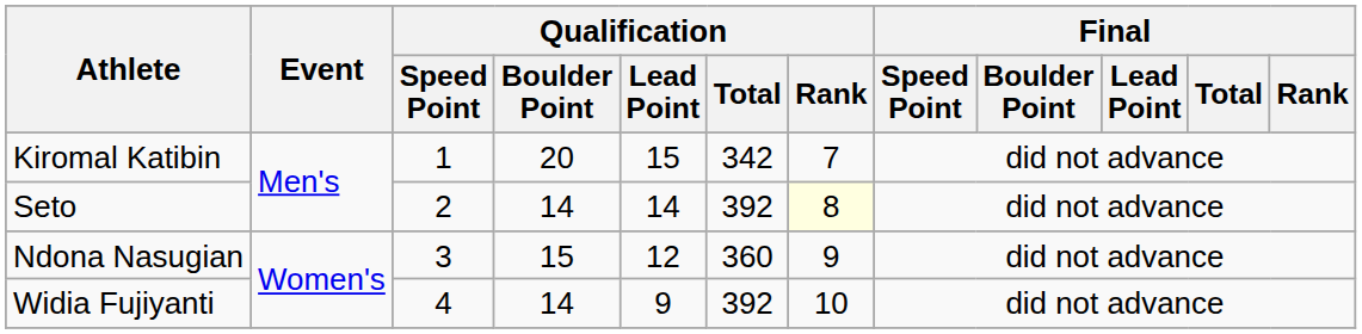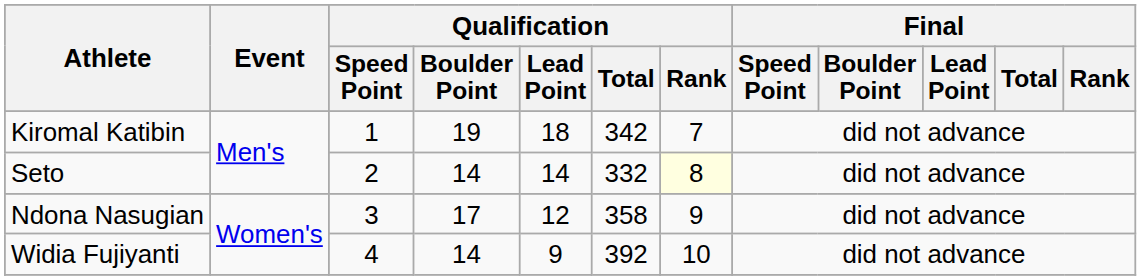Kiromal Katibin | Qualification / Boulder Point: 20 -> 19
Kiromal Katibin | Qualification / Lead Point: 15 -> 18
Seto | Qualification / Total: 392 -> 332
Ndona Nasugian | Qualification / Boulder Point: 15 -> 17
Ndona Nasugian | Qualification / Total: 360 -> 358
